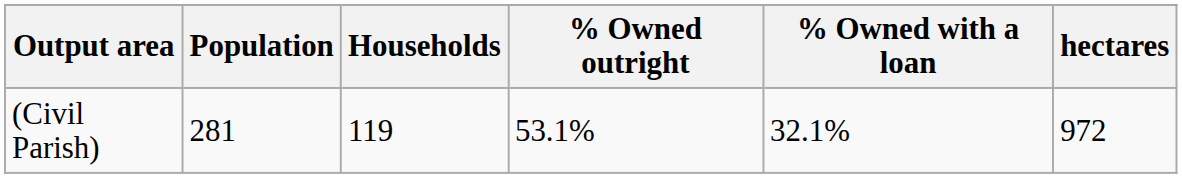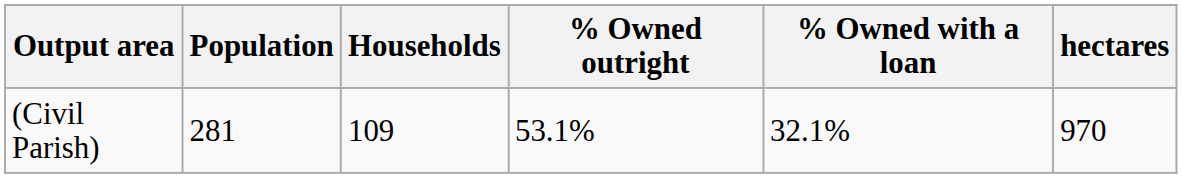(Civil Parish) | Households: 119 -> 109
(Civil Parish) | hectares: 972 -> 970
